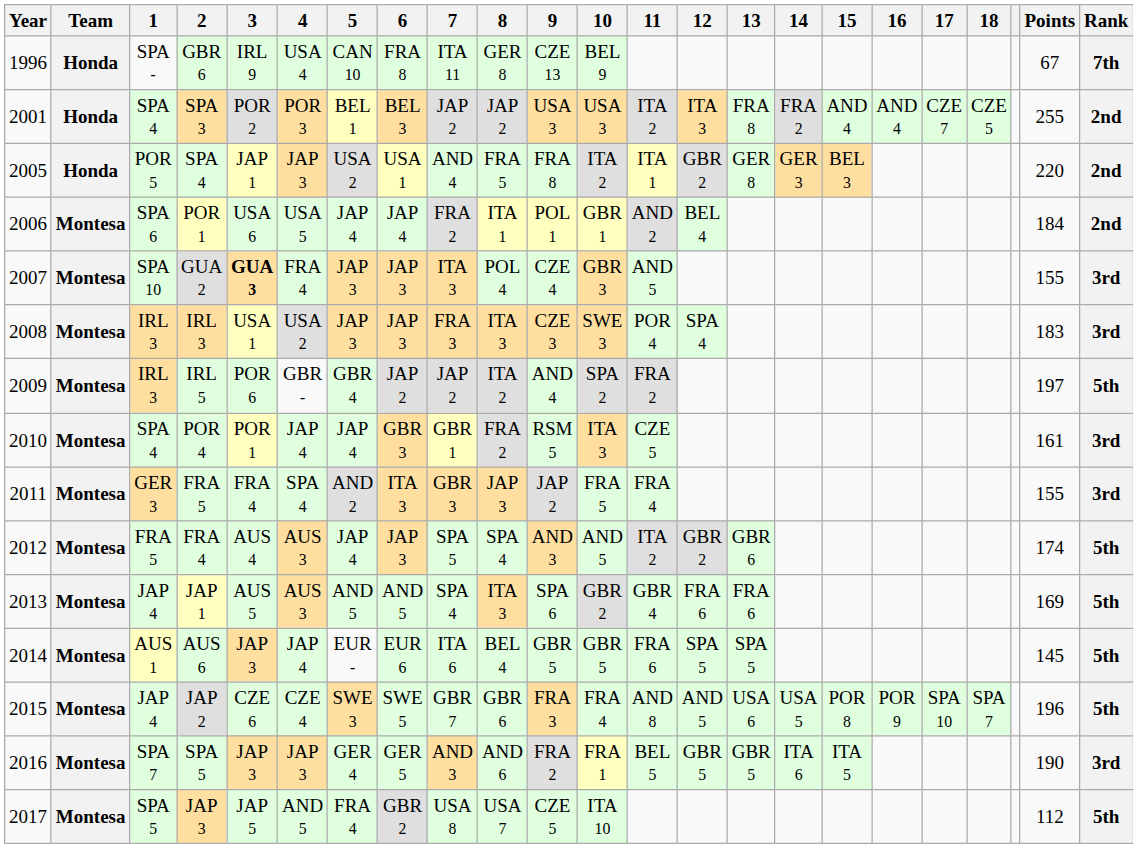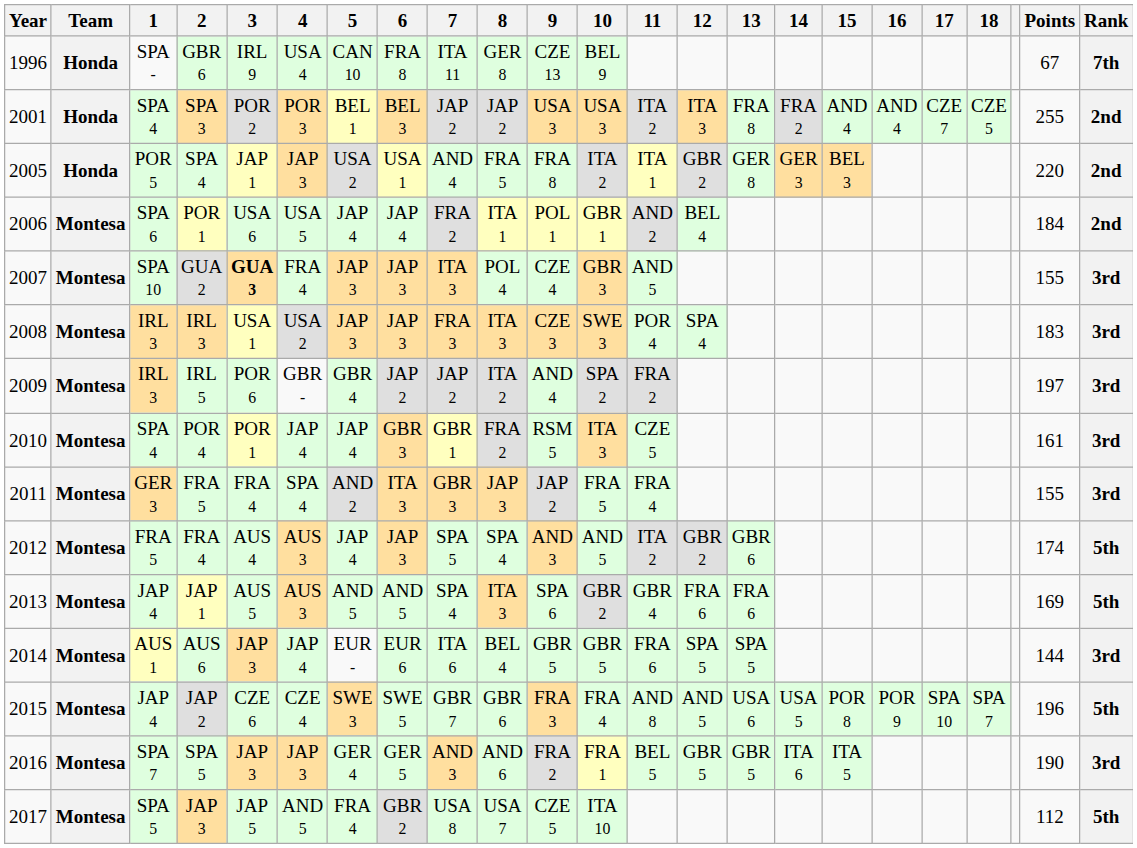IRL 5 | Rank: 5th -> 3rd
AUS 6 | Points: 145 -> 144
AUS 6 | Rank: 5th -> 3rd
